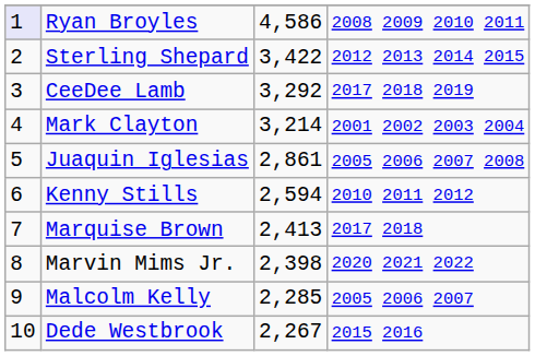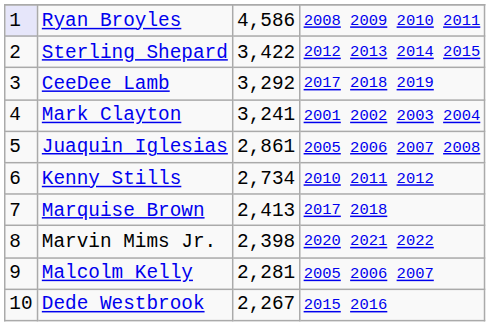Mark Clayton | column 3: 3,214 -> 3,241
Kenny Stills | column 3: 2,594 -> 2,734
Malcolm Kelly | column 3: 2,285 -> 2,281
